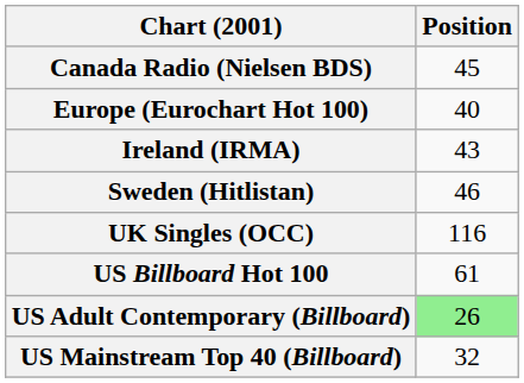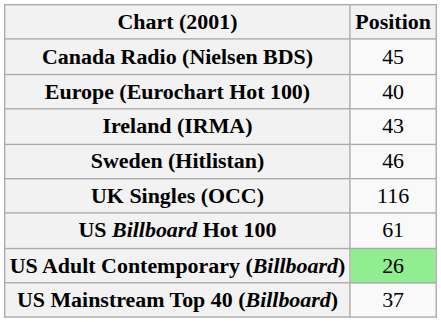US Mainstream Top 40 (Billboard) | Position: 32 -> 37
